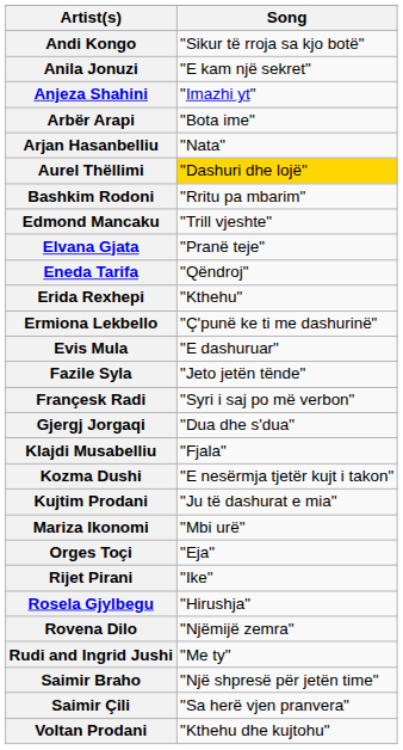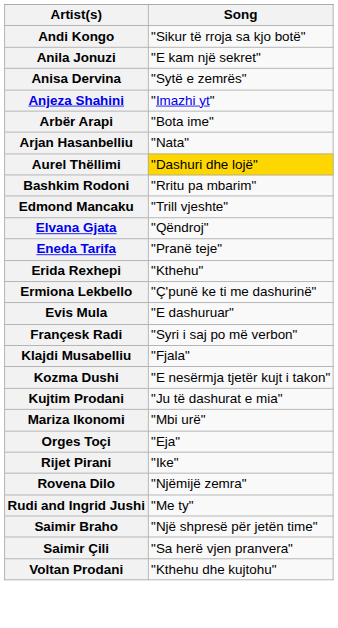+ row: Anisa Dervina | "Sytë e zemrës"
Elvana Gjata | Song: "Pranë teje" -> "Qëndroj"
Eneda Tarifa | Song: "Qëndroj" -> "Pranë teje"
- row: Fazile Syla | "Jeto jetën tënde"
- row: Gjergj Jorgaqi | "Dua dhe s'dua"
- row: Rosela Gjylbegu | "Hirushja"
